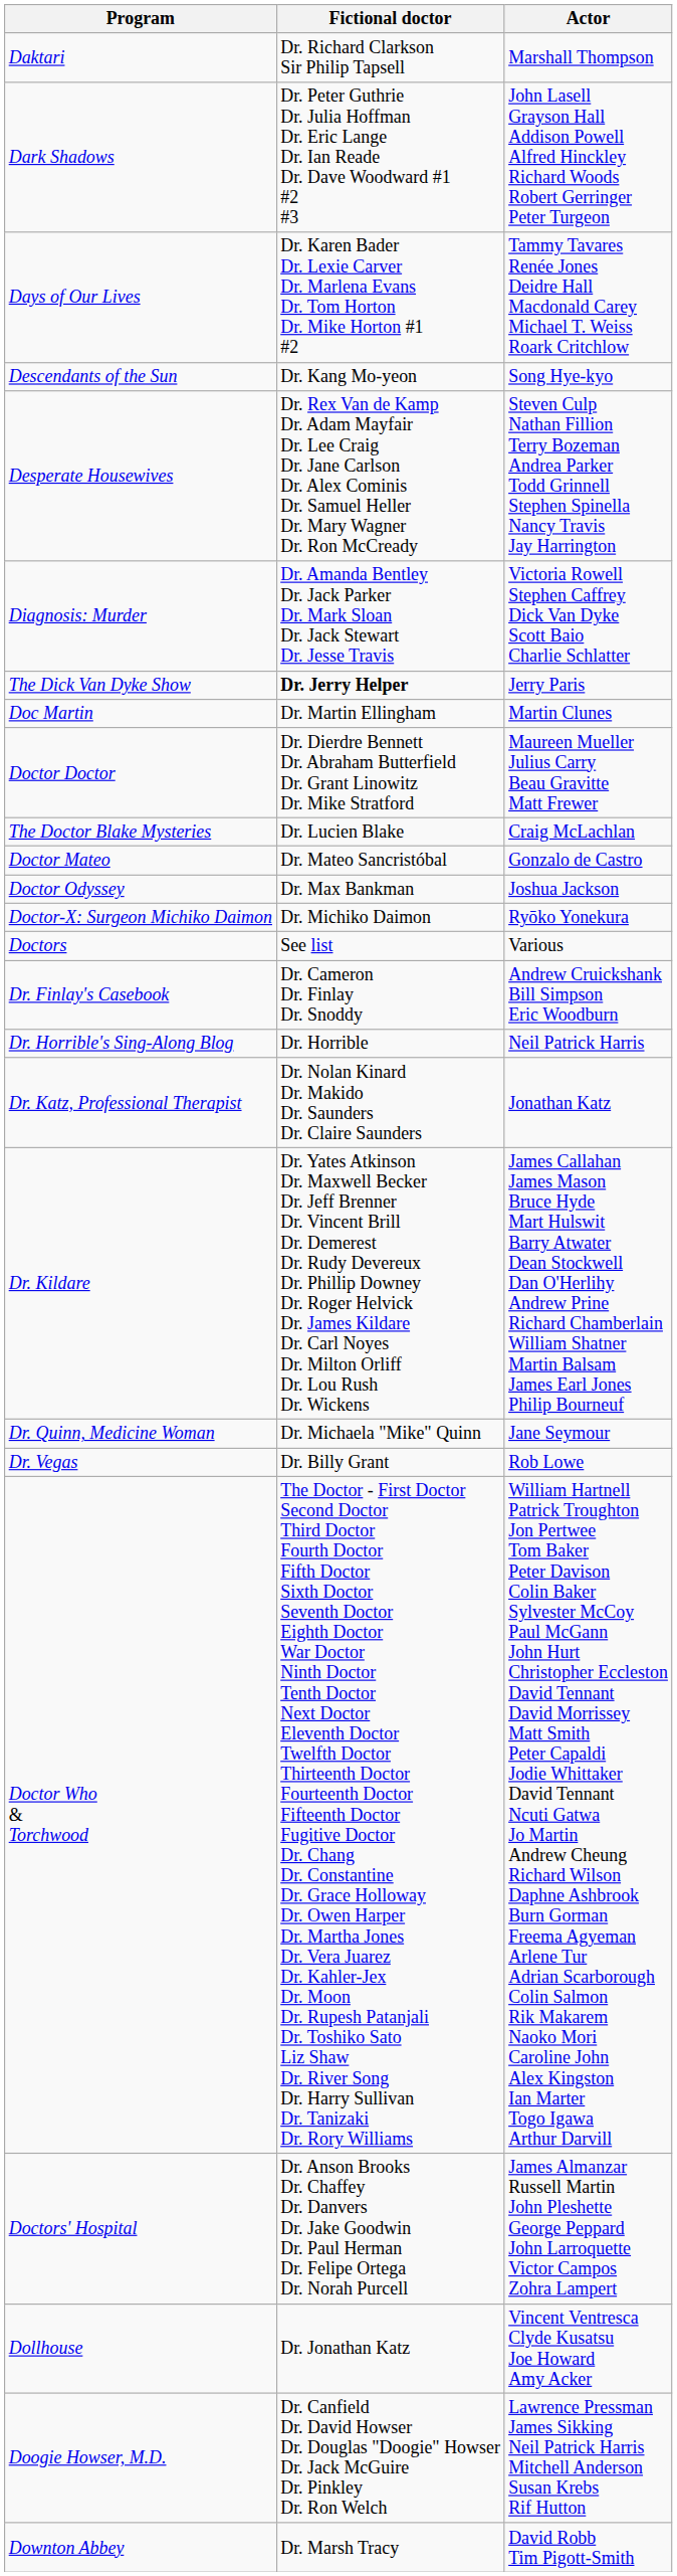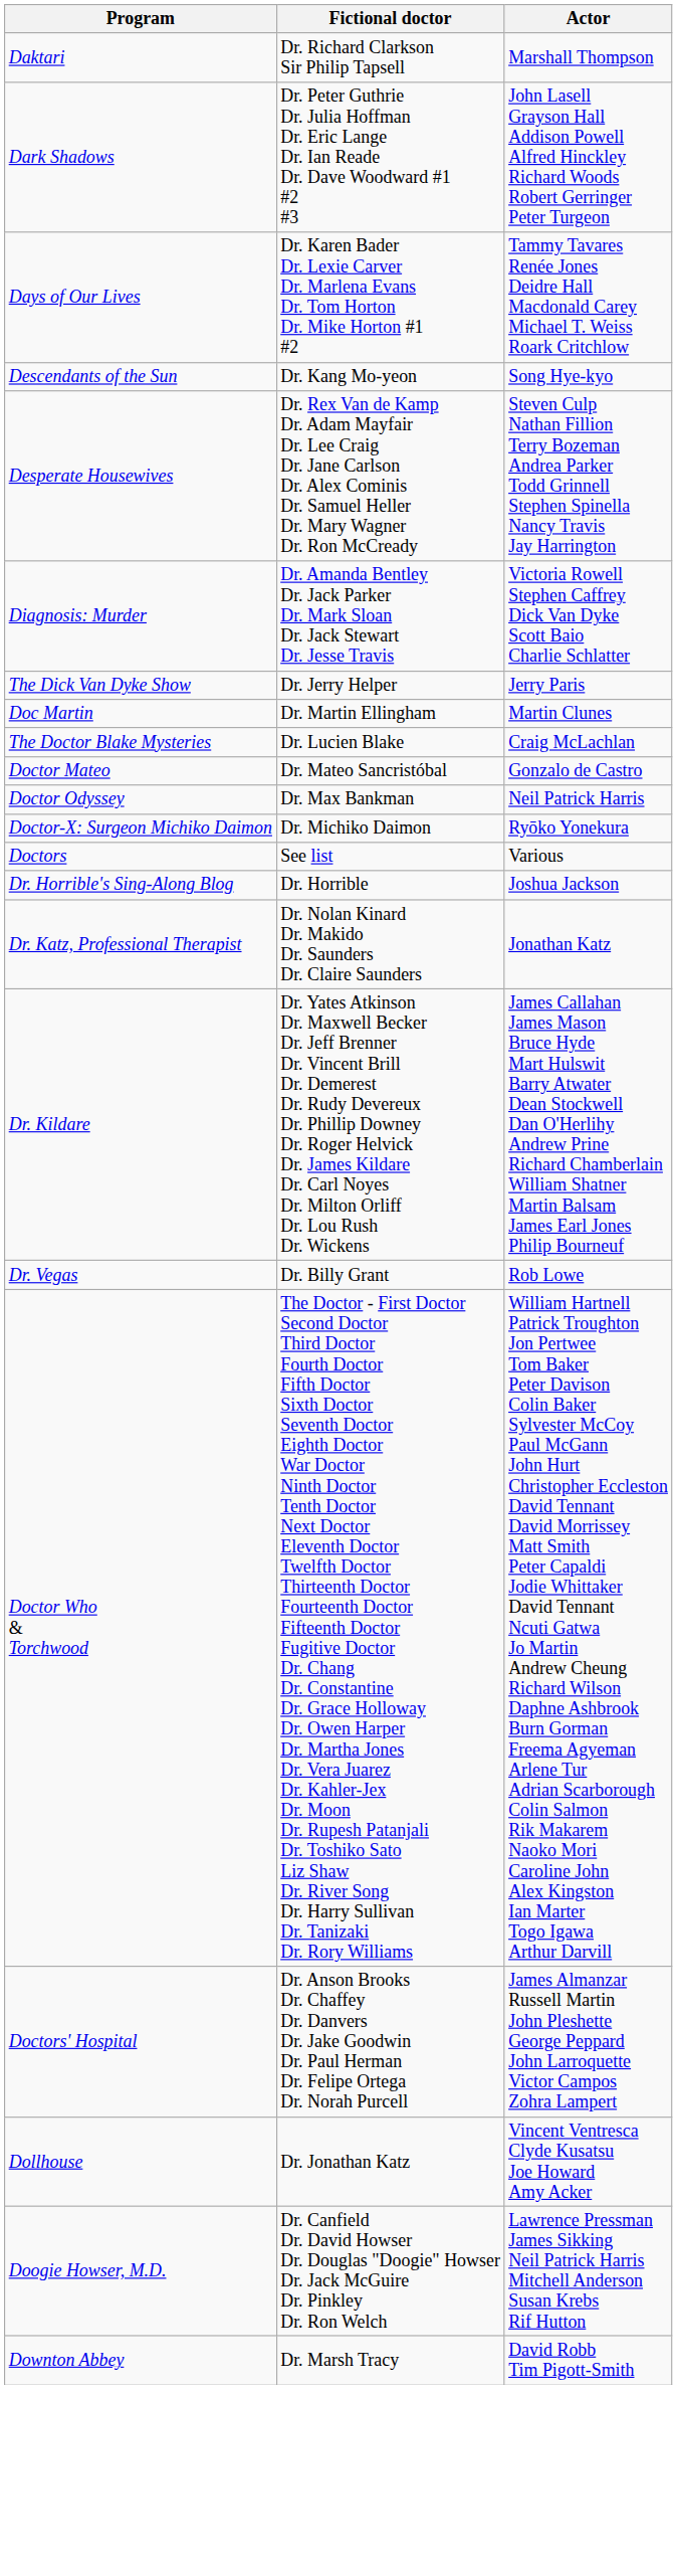The Dick Van Dyke Show | Fictional doctor: bold -> normal
- row: Doctor Doctor | Dr. Dierdre Bennett Dr. Abraham Butterfield Dr. Grant Linowitz Dr. Mike Stratford | Maureen Mueller Julius Carry Beau Gravitte Matt Frewer
Doctor Odyssey | Actor: Joshua Jackson -> Neil Patrick Harris
- row: Dr. Finlay's Casebook | Dr. Cameron Dr. Finlay Dr. Snoddy | Andrew Cruickshank Bill Simpson Eric Woodburn
Dr. Horrible's Sing-Along Blog | Actor: Neil Patrick Harris -> Joshua Jackson
- row: Dr. Quinn, Medicine Woman | Dr. Michaela "Mike" Quinn | Jane Seymour
